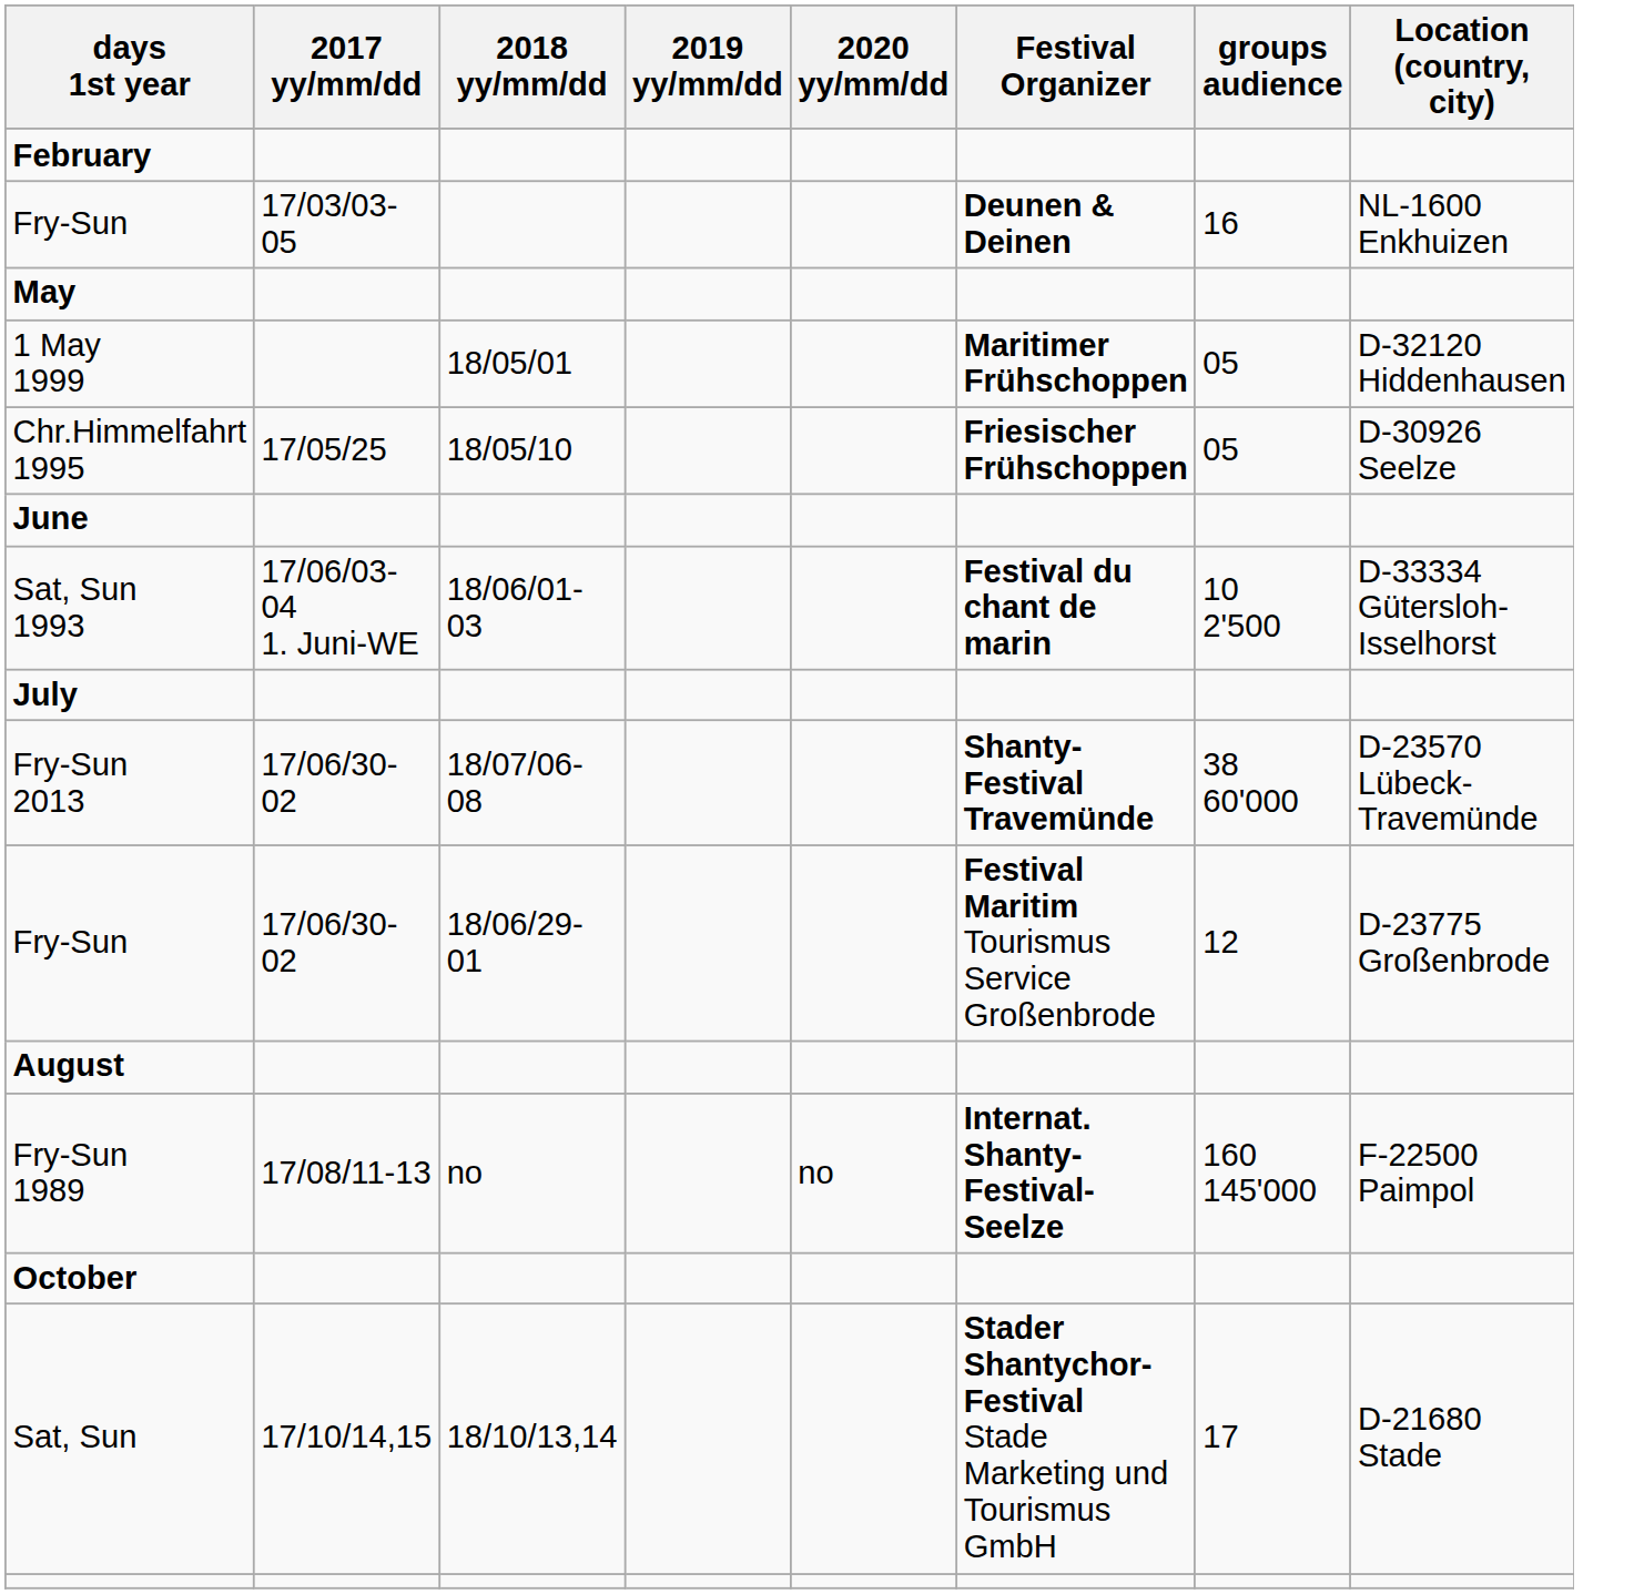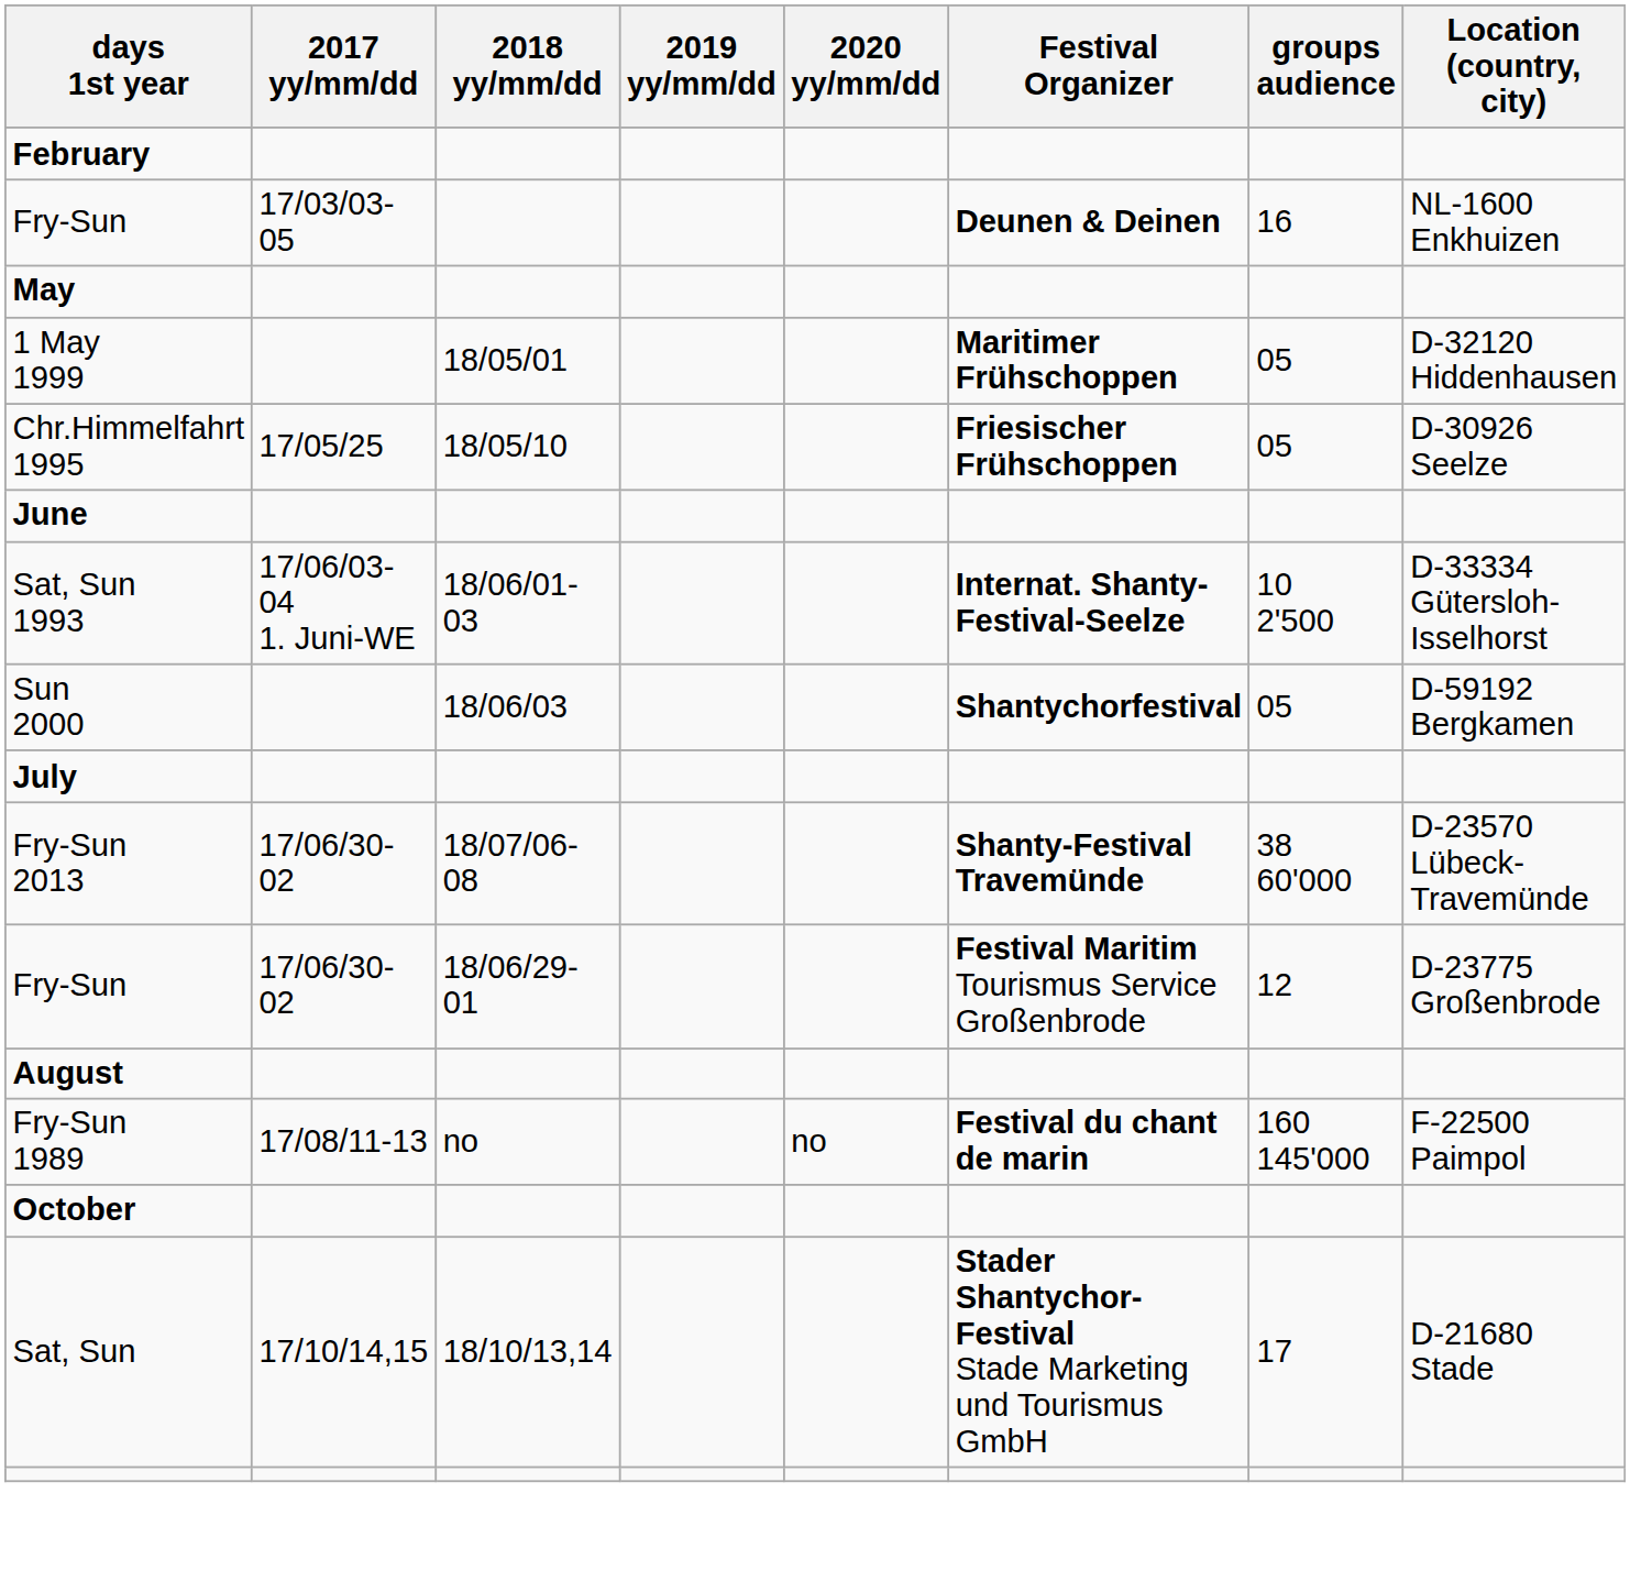Sat, Sun 1993 | Festival Organizer: Festival du chant de marin -> Internat. Shanty-Festival-Seelze
+ row: Sun 2000 | 18/06/03 | Shantychorfestival | 05 | D-59192 Bergkamen
Fry-Sun 1989 | Festival Organizer: Internat. Shanty-Festival-Seelze -> Festival du chant de marin
